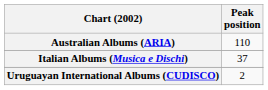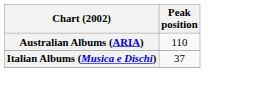- row: Uruguayan International Albums (CUDISCO) | 2
